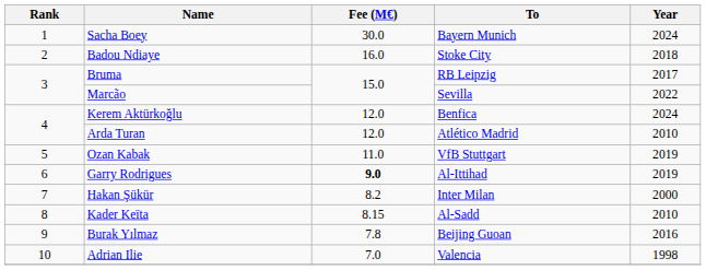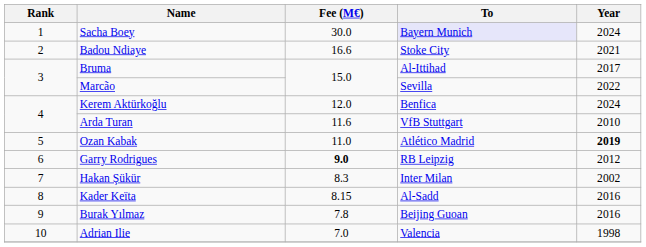Sacha Boey | To: no background -> lavender background
Badou Ndiaye | Fee (M€): 16.0 -> 16.6
Badou Ndiaye | Year: 2018 -> 2021
Bruma | To: RB Leipzig -> Al-Ittihad
Arda Turan | Fee (M€): 12.0 -> 11.6
Arda Turan | To: Atlético Madrid -> VfB Stuttgart
Ozan Kabak | To: VfB Stuttgart -> Atlético Madrid
Ozan Kabak | Year: normal -> bold
Garry Rodrigues | To: Al-Ittihad -> RB Leipzig
Garry Rodrigues | Year: 2019 -> 2012
Hakan Şükür | Fee (M€): 8.2 -> 8.3
Hakan Şükür | Year: 2000 -> 2002
Kader Keïta | Year: 2010 -> 2016
